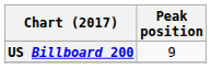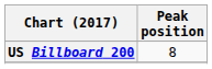US Billboard 200 | Peak position: 9 -> 8
